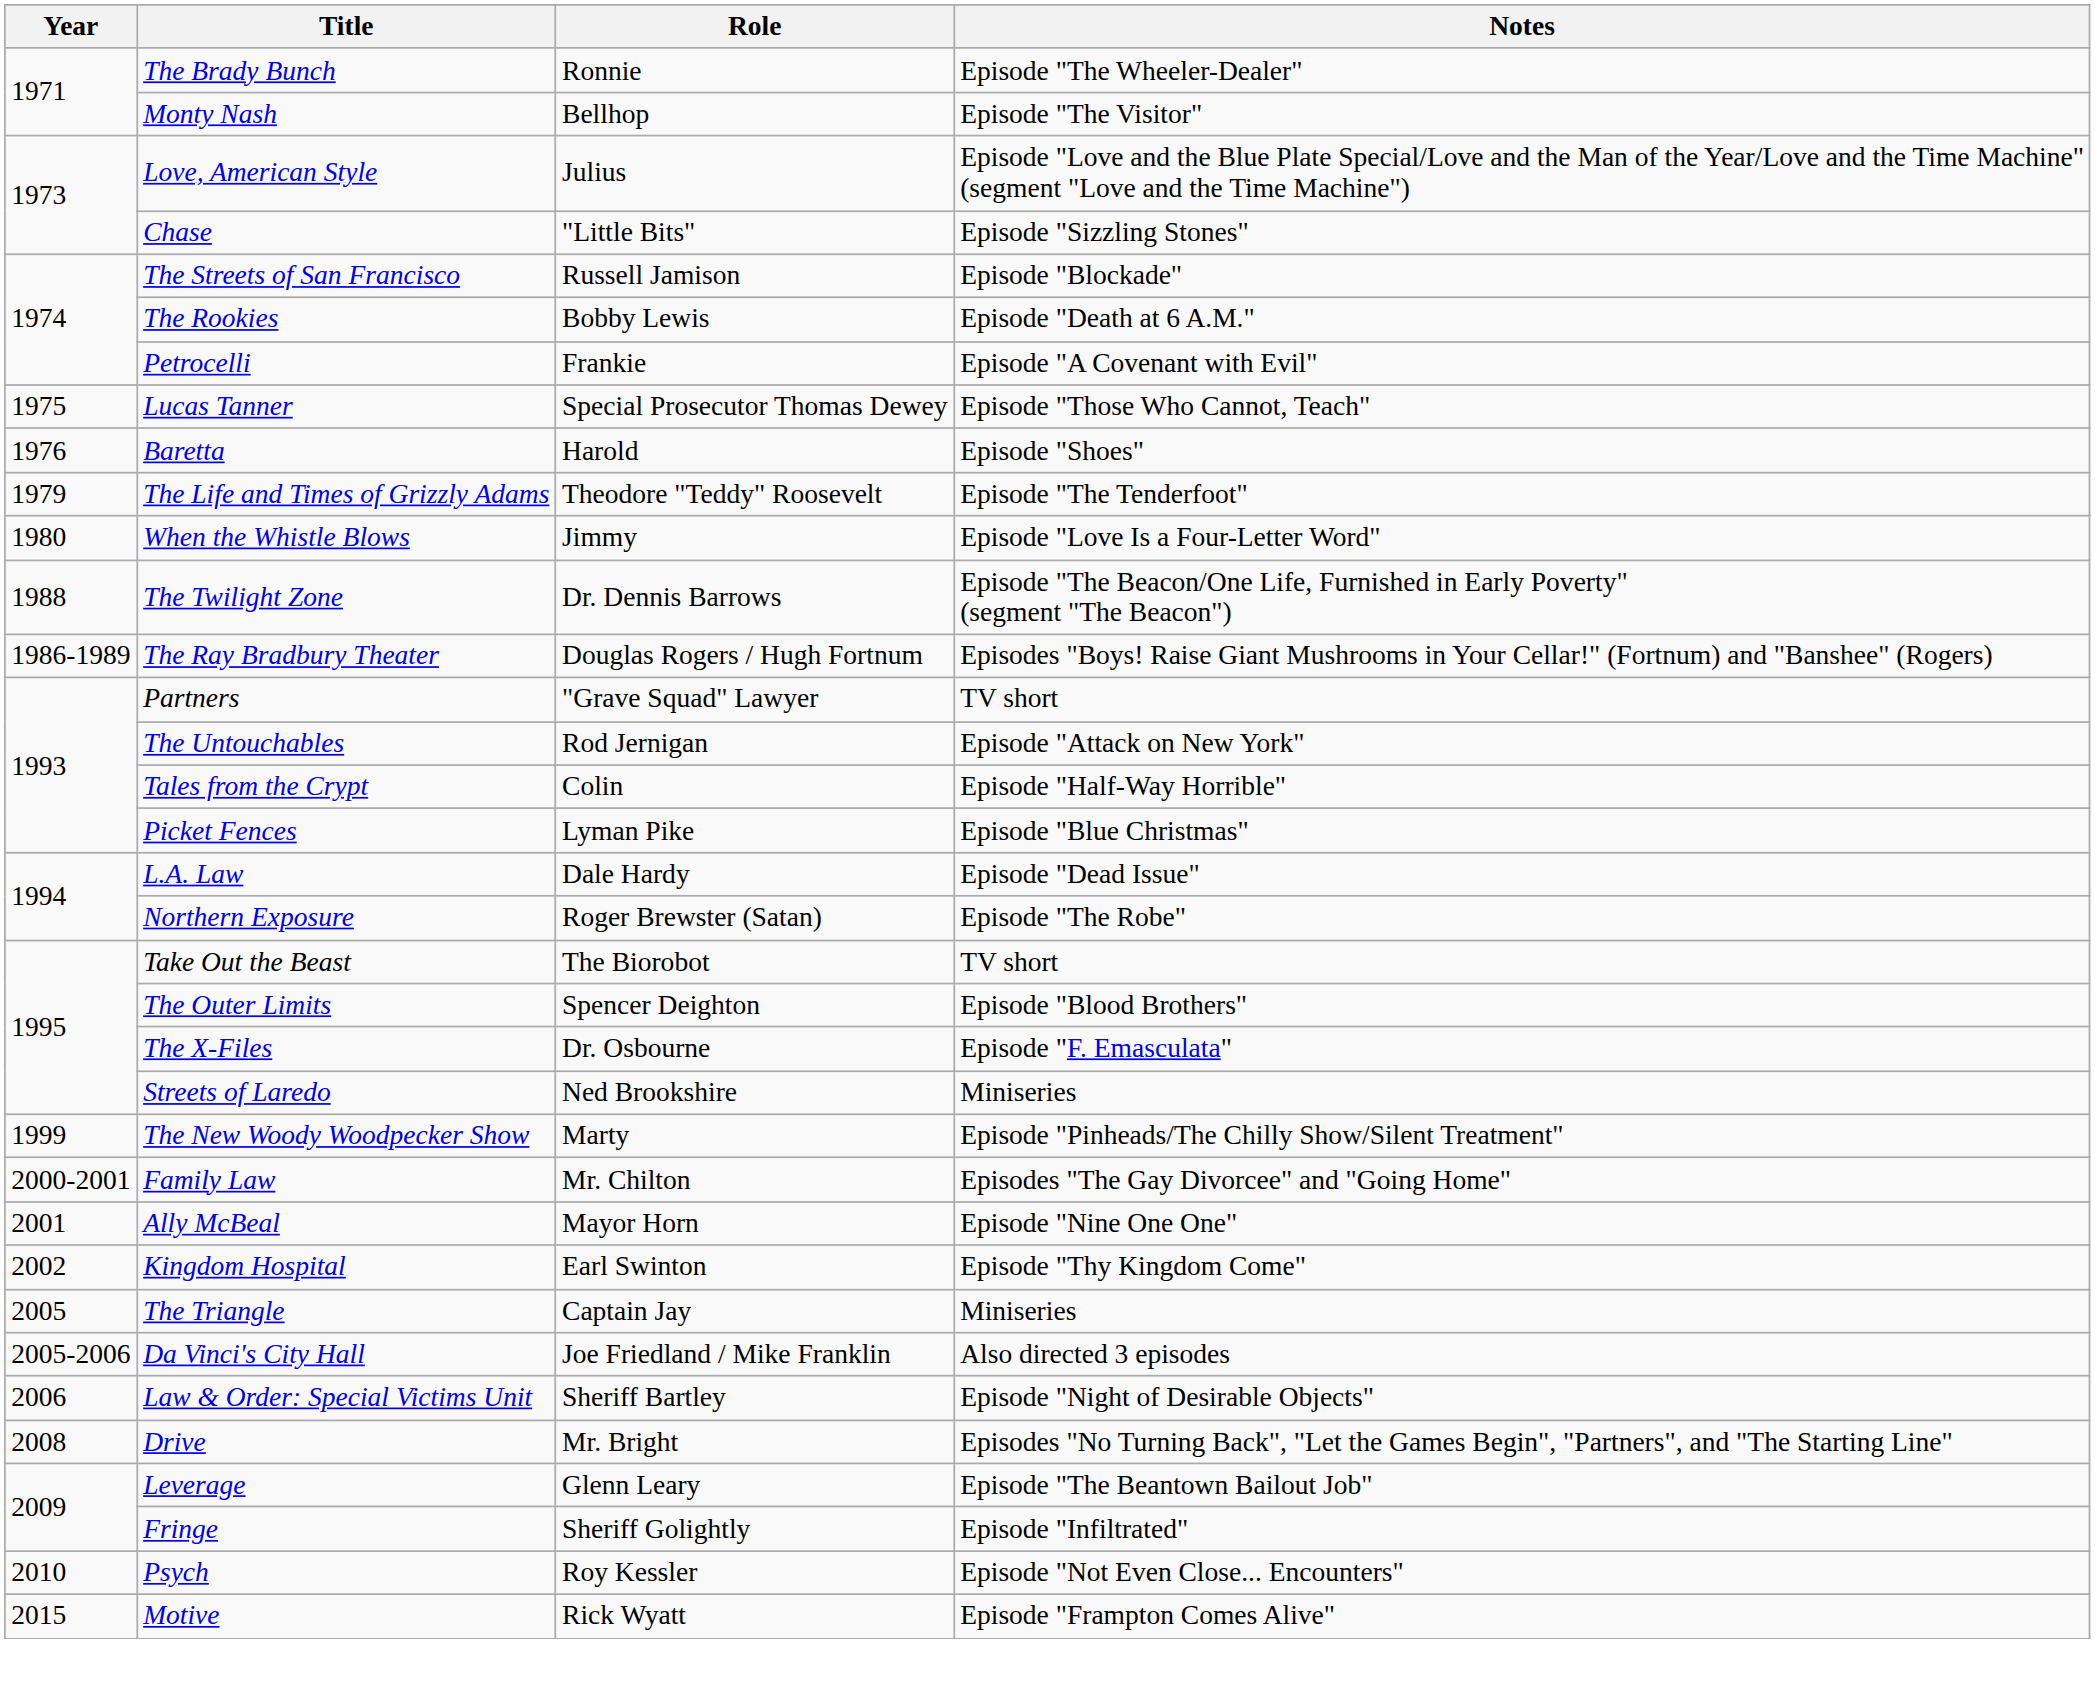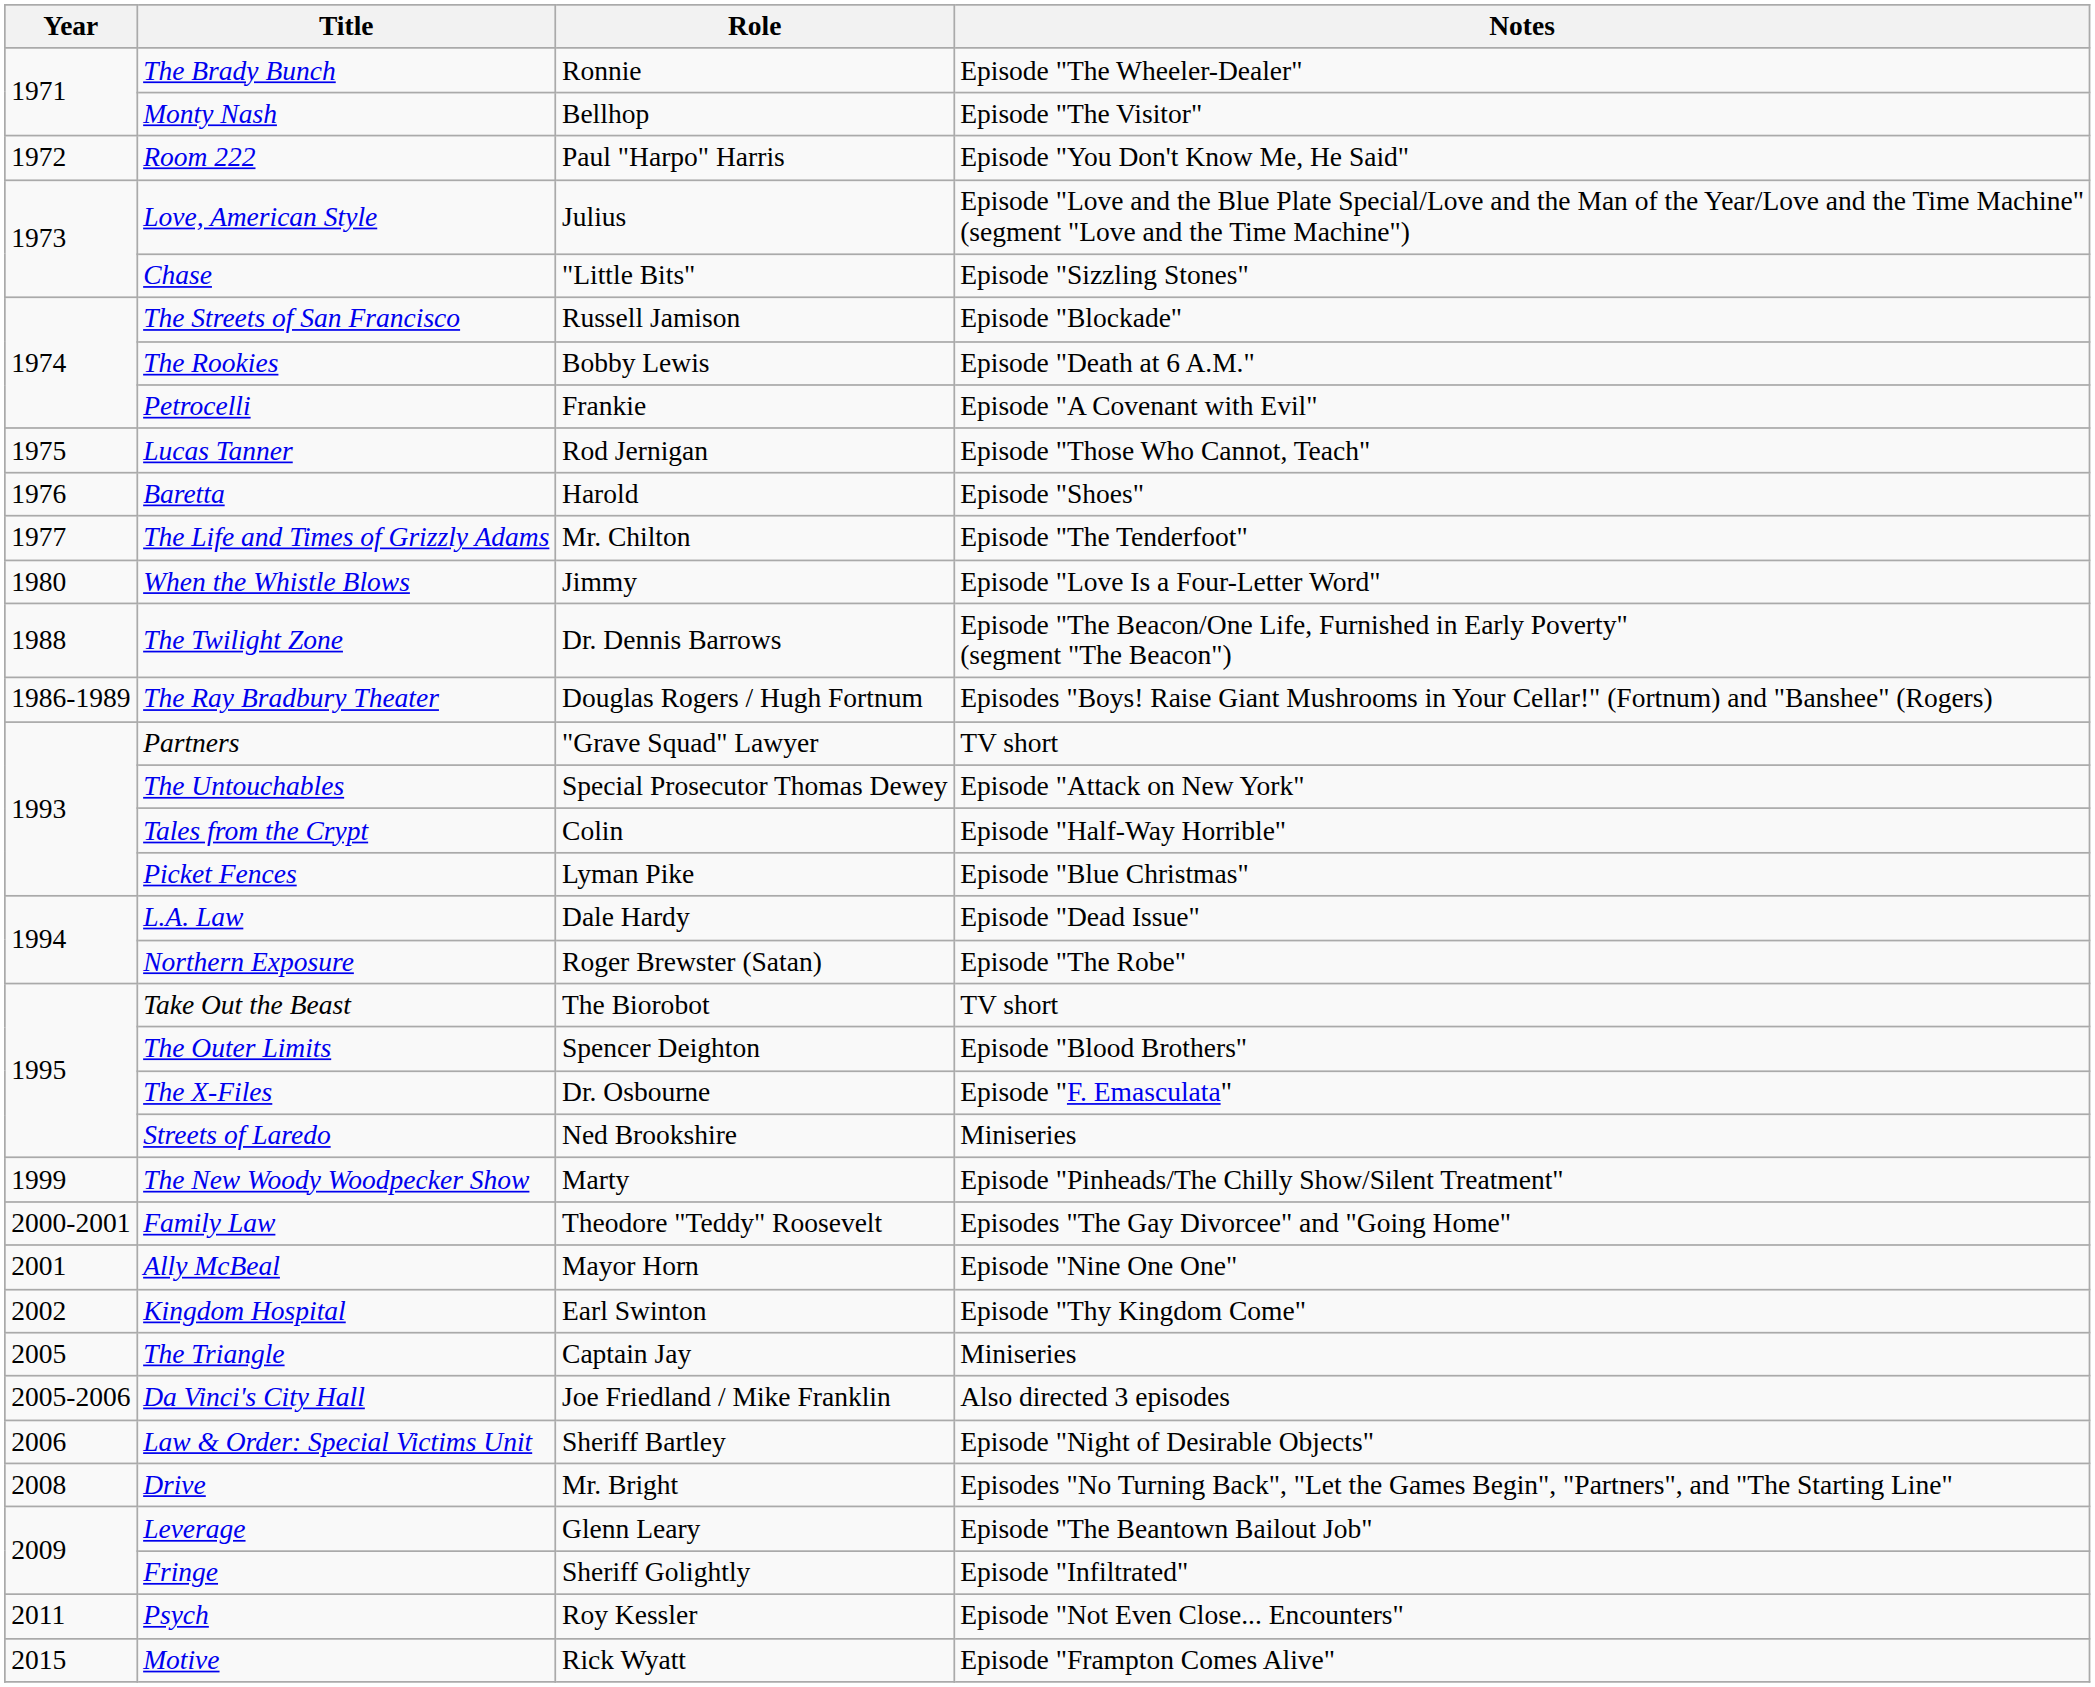+ row: 1972 | Room 222 | Paul "Harpo" Harris | Episode "You Don't Know Me, He Said"
Lucas Tanner | Role: Special Prosecutor Thomas Dewey -> Rod Jernigan
The Life and Times of Grizzly Adams | Year: 1979 -> 1977
The Life and Times of Grizzly Adams | Role: Theodore "Teddy" Roosevelt -> Mr. Chilton
The Untouchables | Role: Rod Jernigan -> Special Prosecutor Thomas Dewey
Family Law | Role: Mr. Chilton -> Theodore "Teddy" Roosevelt
Psych | Year: 2010 -> 2011
